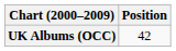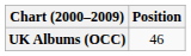UK Albums (OCC) | Position: 42 -> 46
